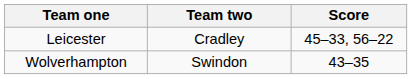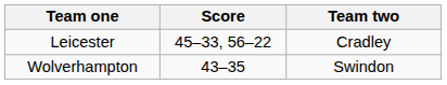columns swapped: Team two <-> Score
